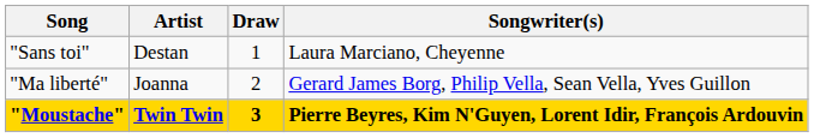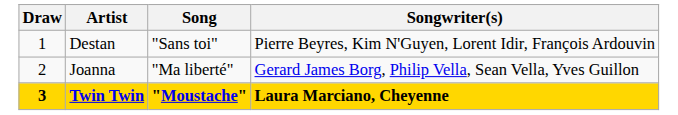columns swapped: Draw <-> Song
Destan | Songwriter(s): Laura Marciano, Cheyenne -> Pierre Beyres, Kim N'Guyen, Lorent Idir, François Ardouvin
Twin Twin | Songwriter(s): Pierre Beyres, Kim N'Guyen, Lorent Idir, François Ardouvin -> Laura Marciano, Cheyenne
